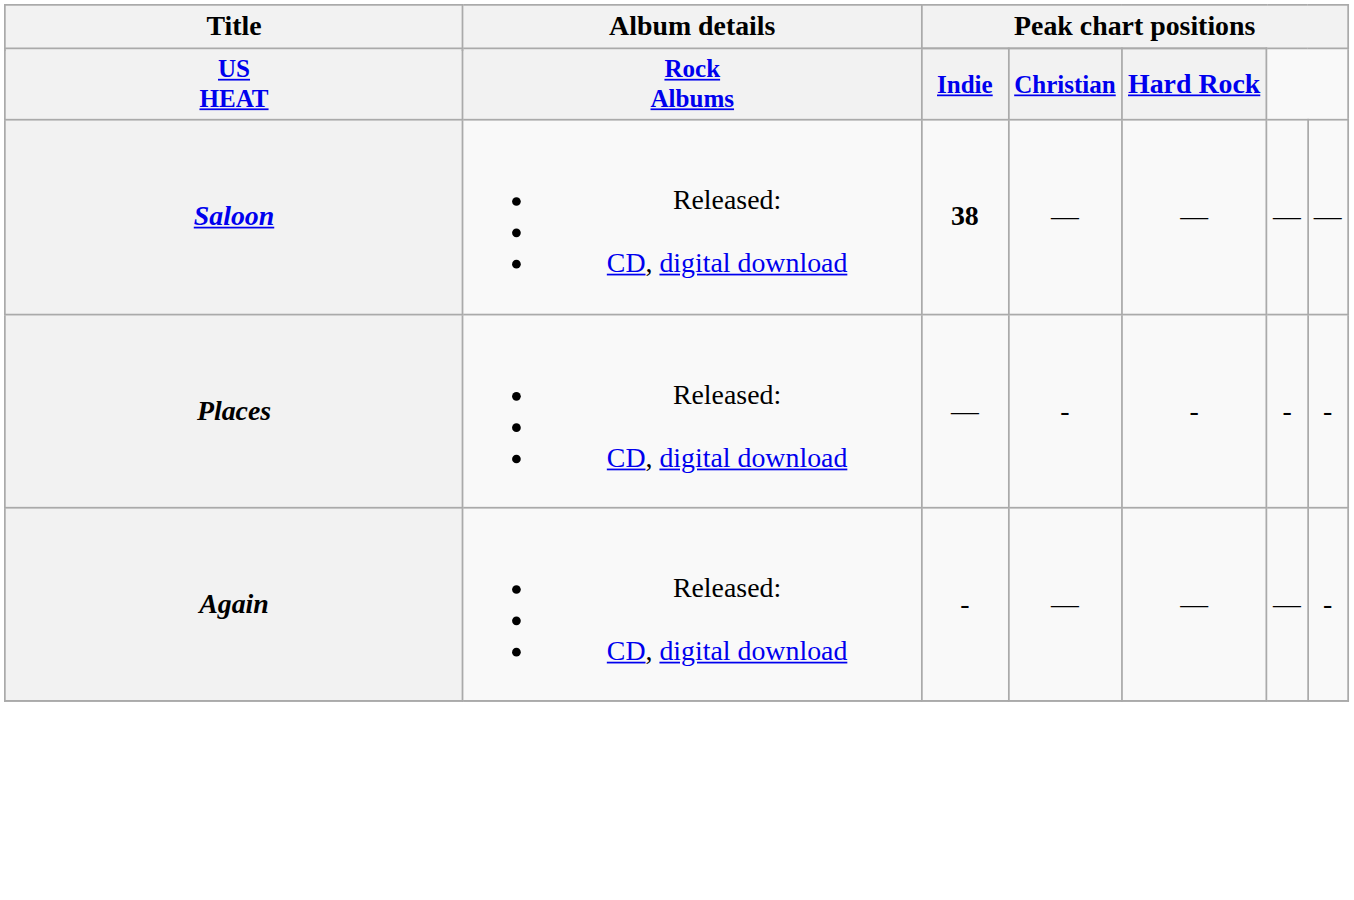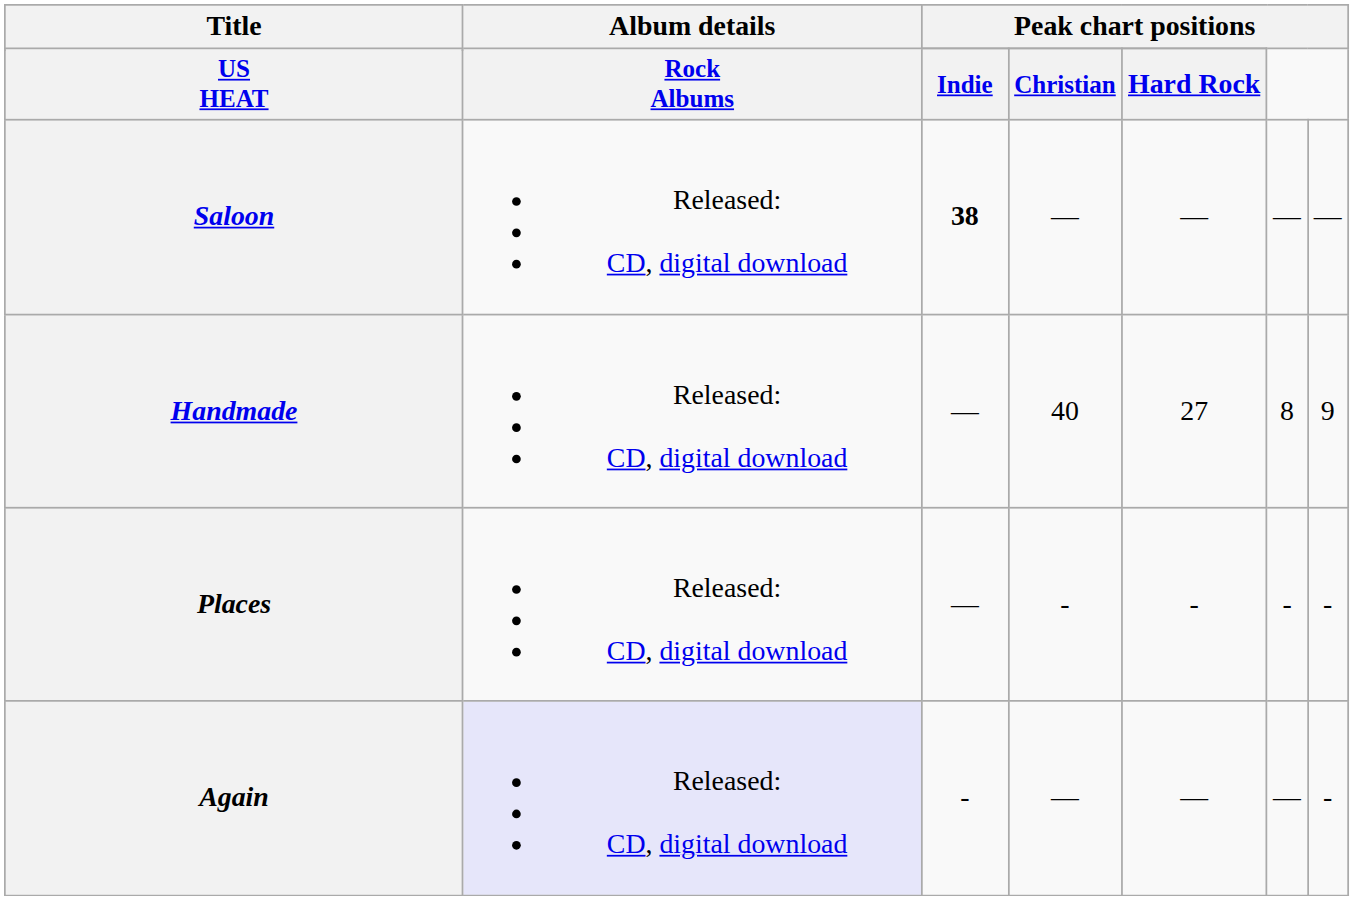+ row: Handmade | Released: CD, digital download | — | 40 | 27 | 8 | 9
Again | Album details: no background -> lavender background
